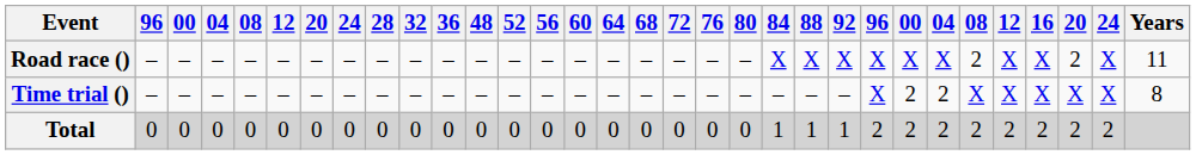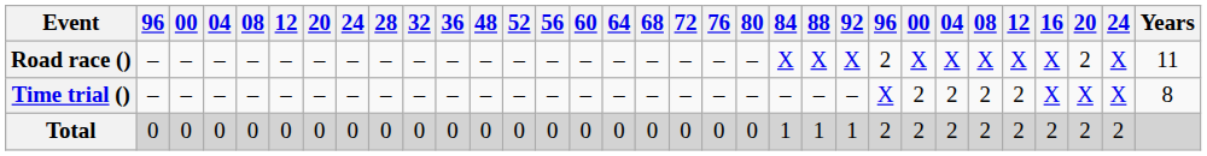Road race () | column 24: X -> 2
Road race () | column 27: 2 -> X
Time trial () | column 27: X -> 2
Time trial () | column 28: X -> 2
